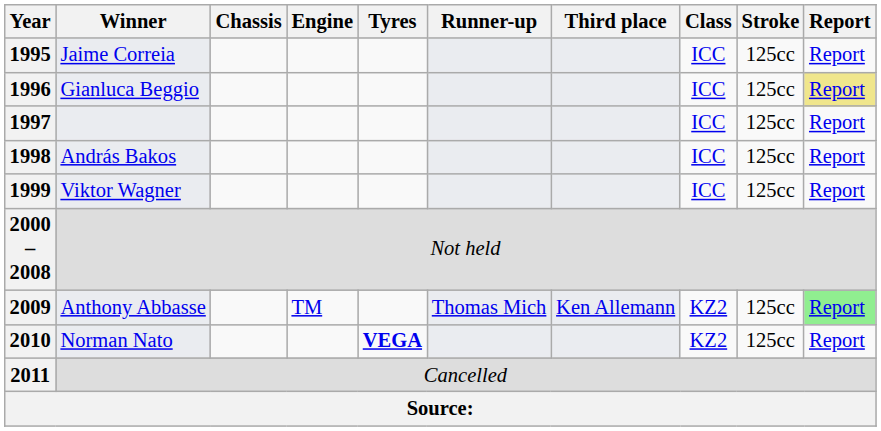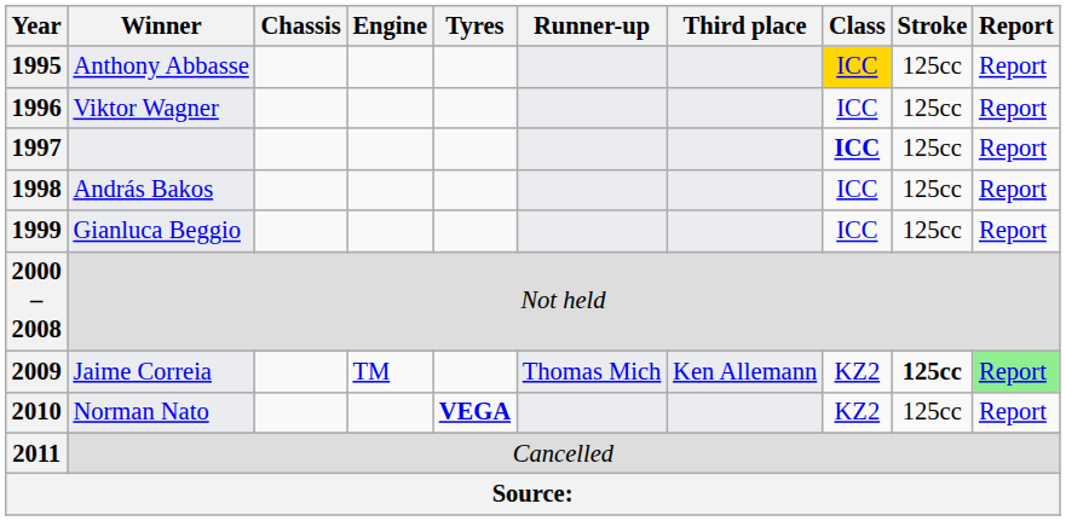1995 | Winner: Jaime Correia -> Anthony Abbasse
1995 | Class: no background -> gold background
1996 | Winner: Gianluca Beggio -> Viktor Wagner
1996 | Report: khaki background -> no background
1997 | Class: normal -> bold
1999 | Winner: Viktor Wagner -> Gianluca Beggio
2009 | Winner: Anthony Abbasse -> Jaime Correia
2009 | Stroke: normal -> bold
